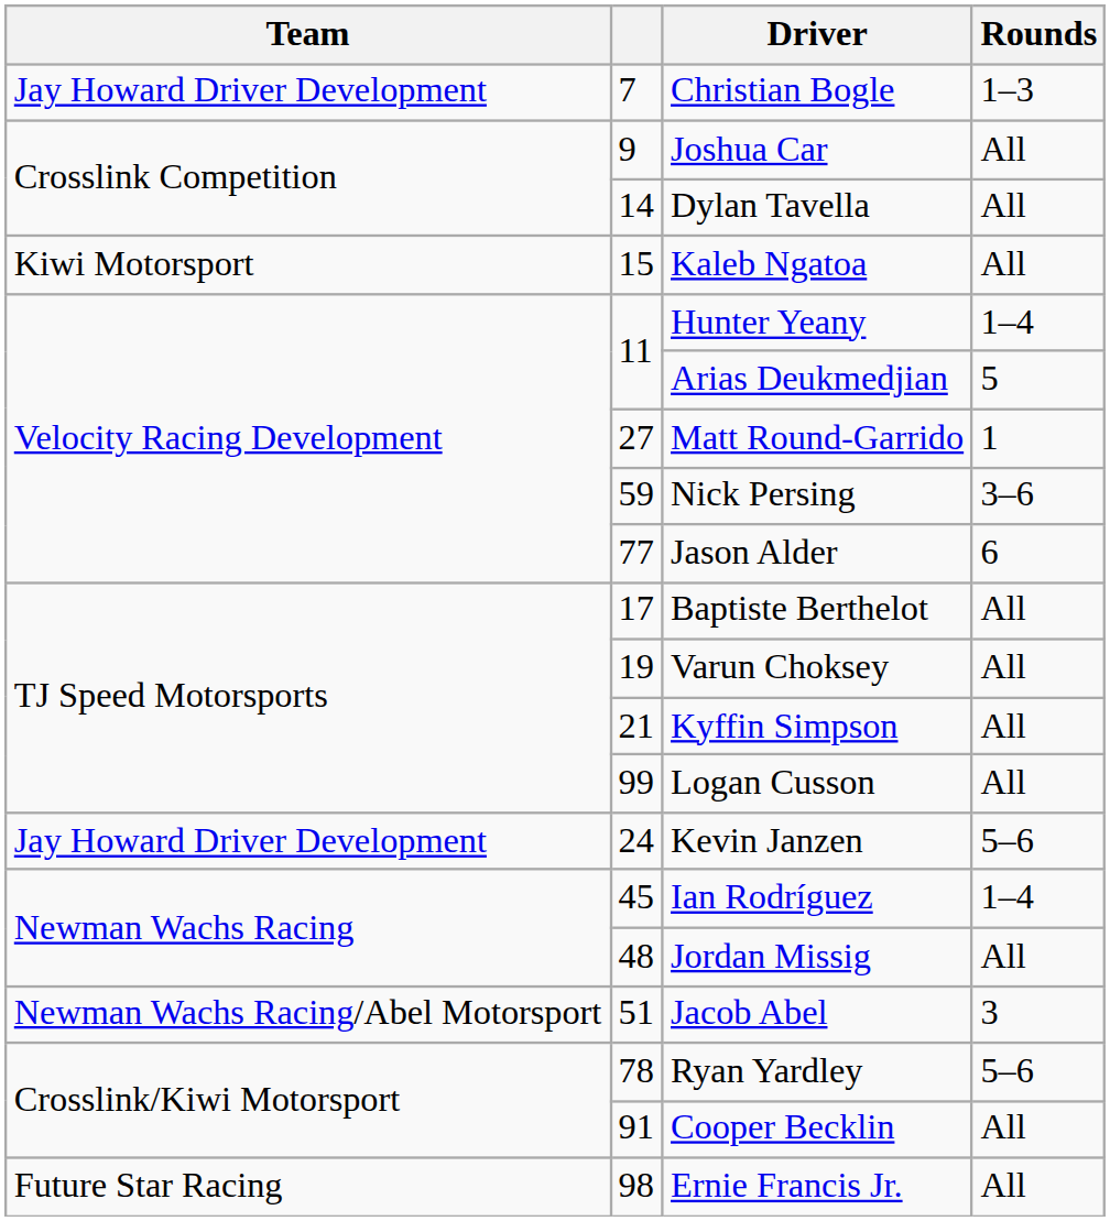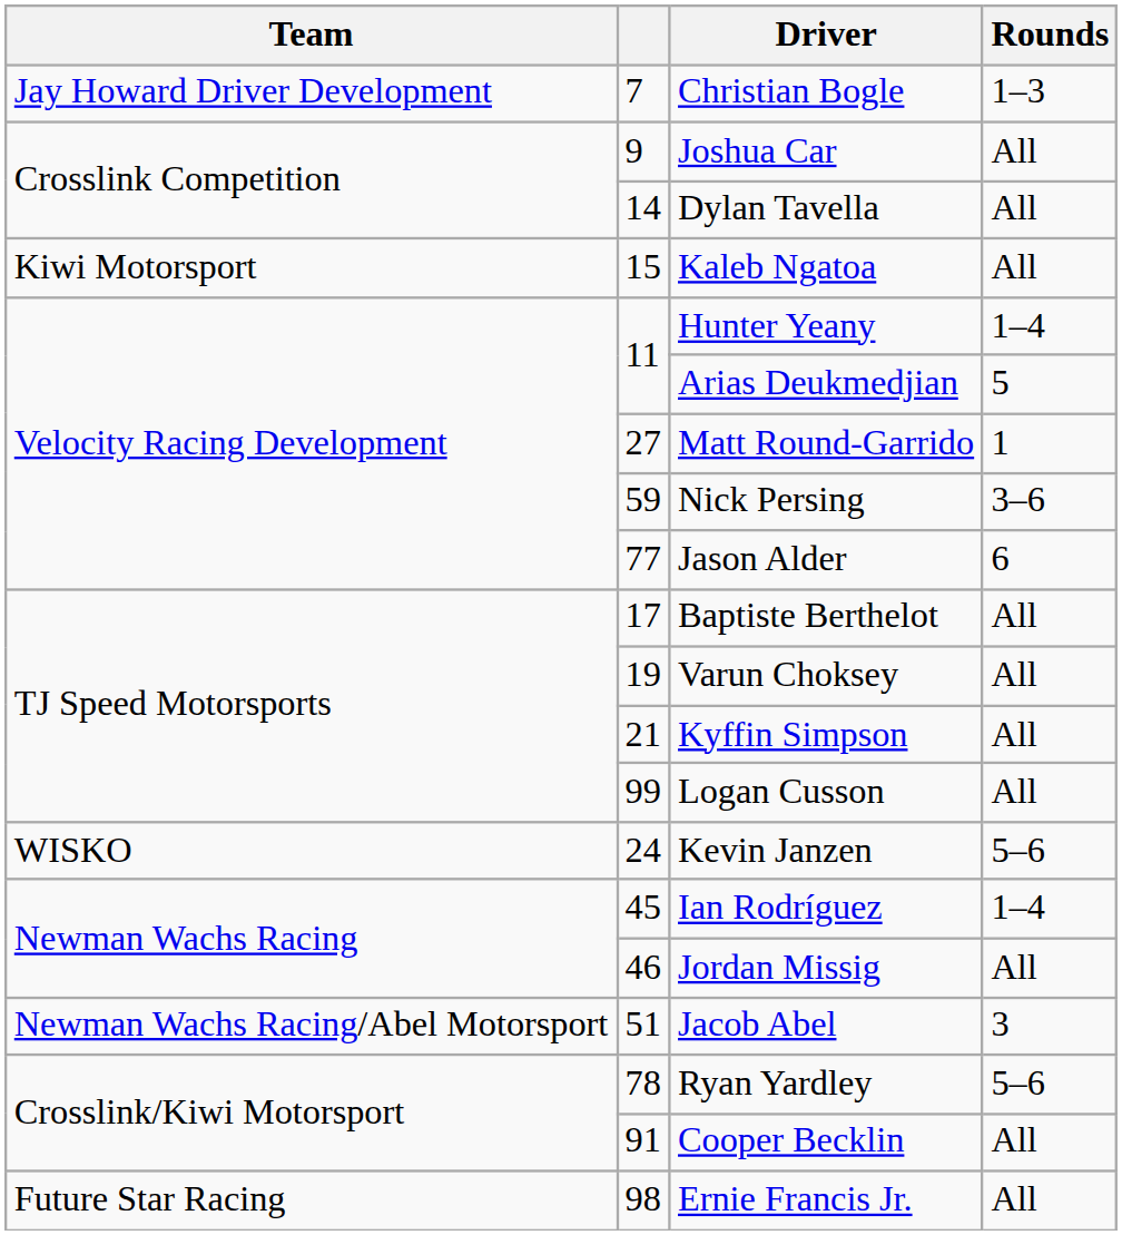Kevin Janzen | Team: Jay Howard Driver Development -> WISKO
Jordan Missig | column 2: 48 -> 46
